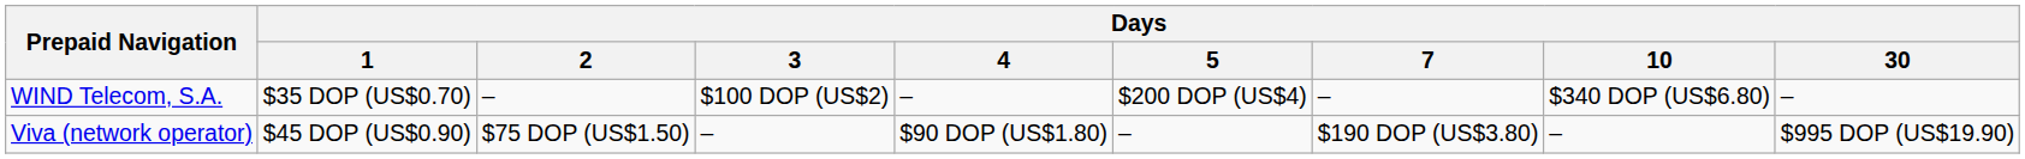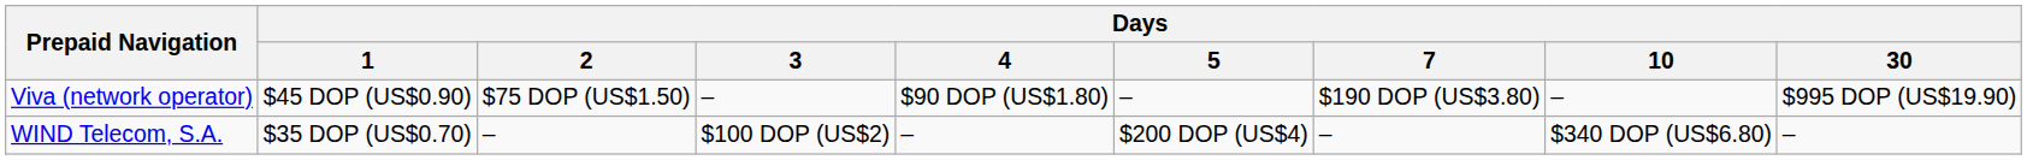rows swapped: Viva (network operator) <-> WIND Telecom, S.A.
